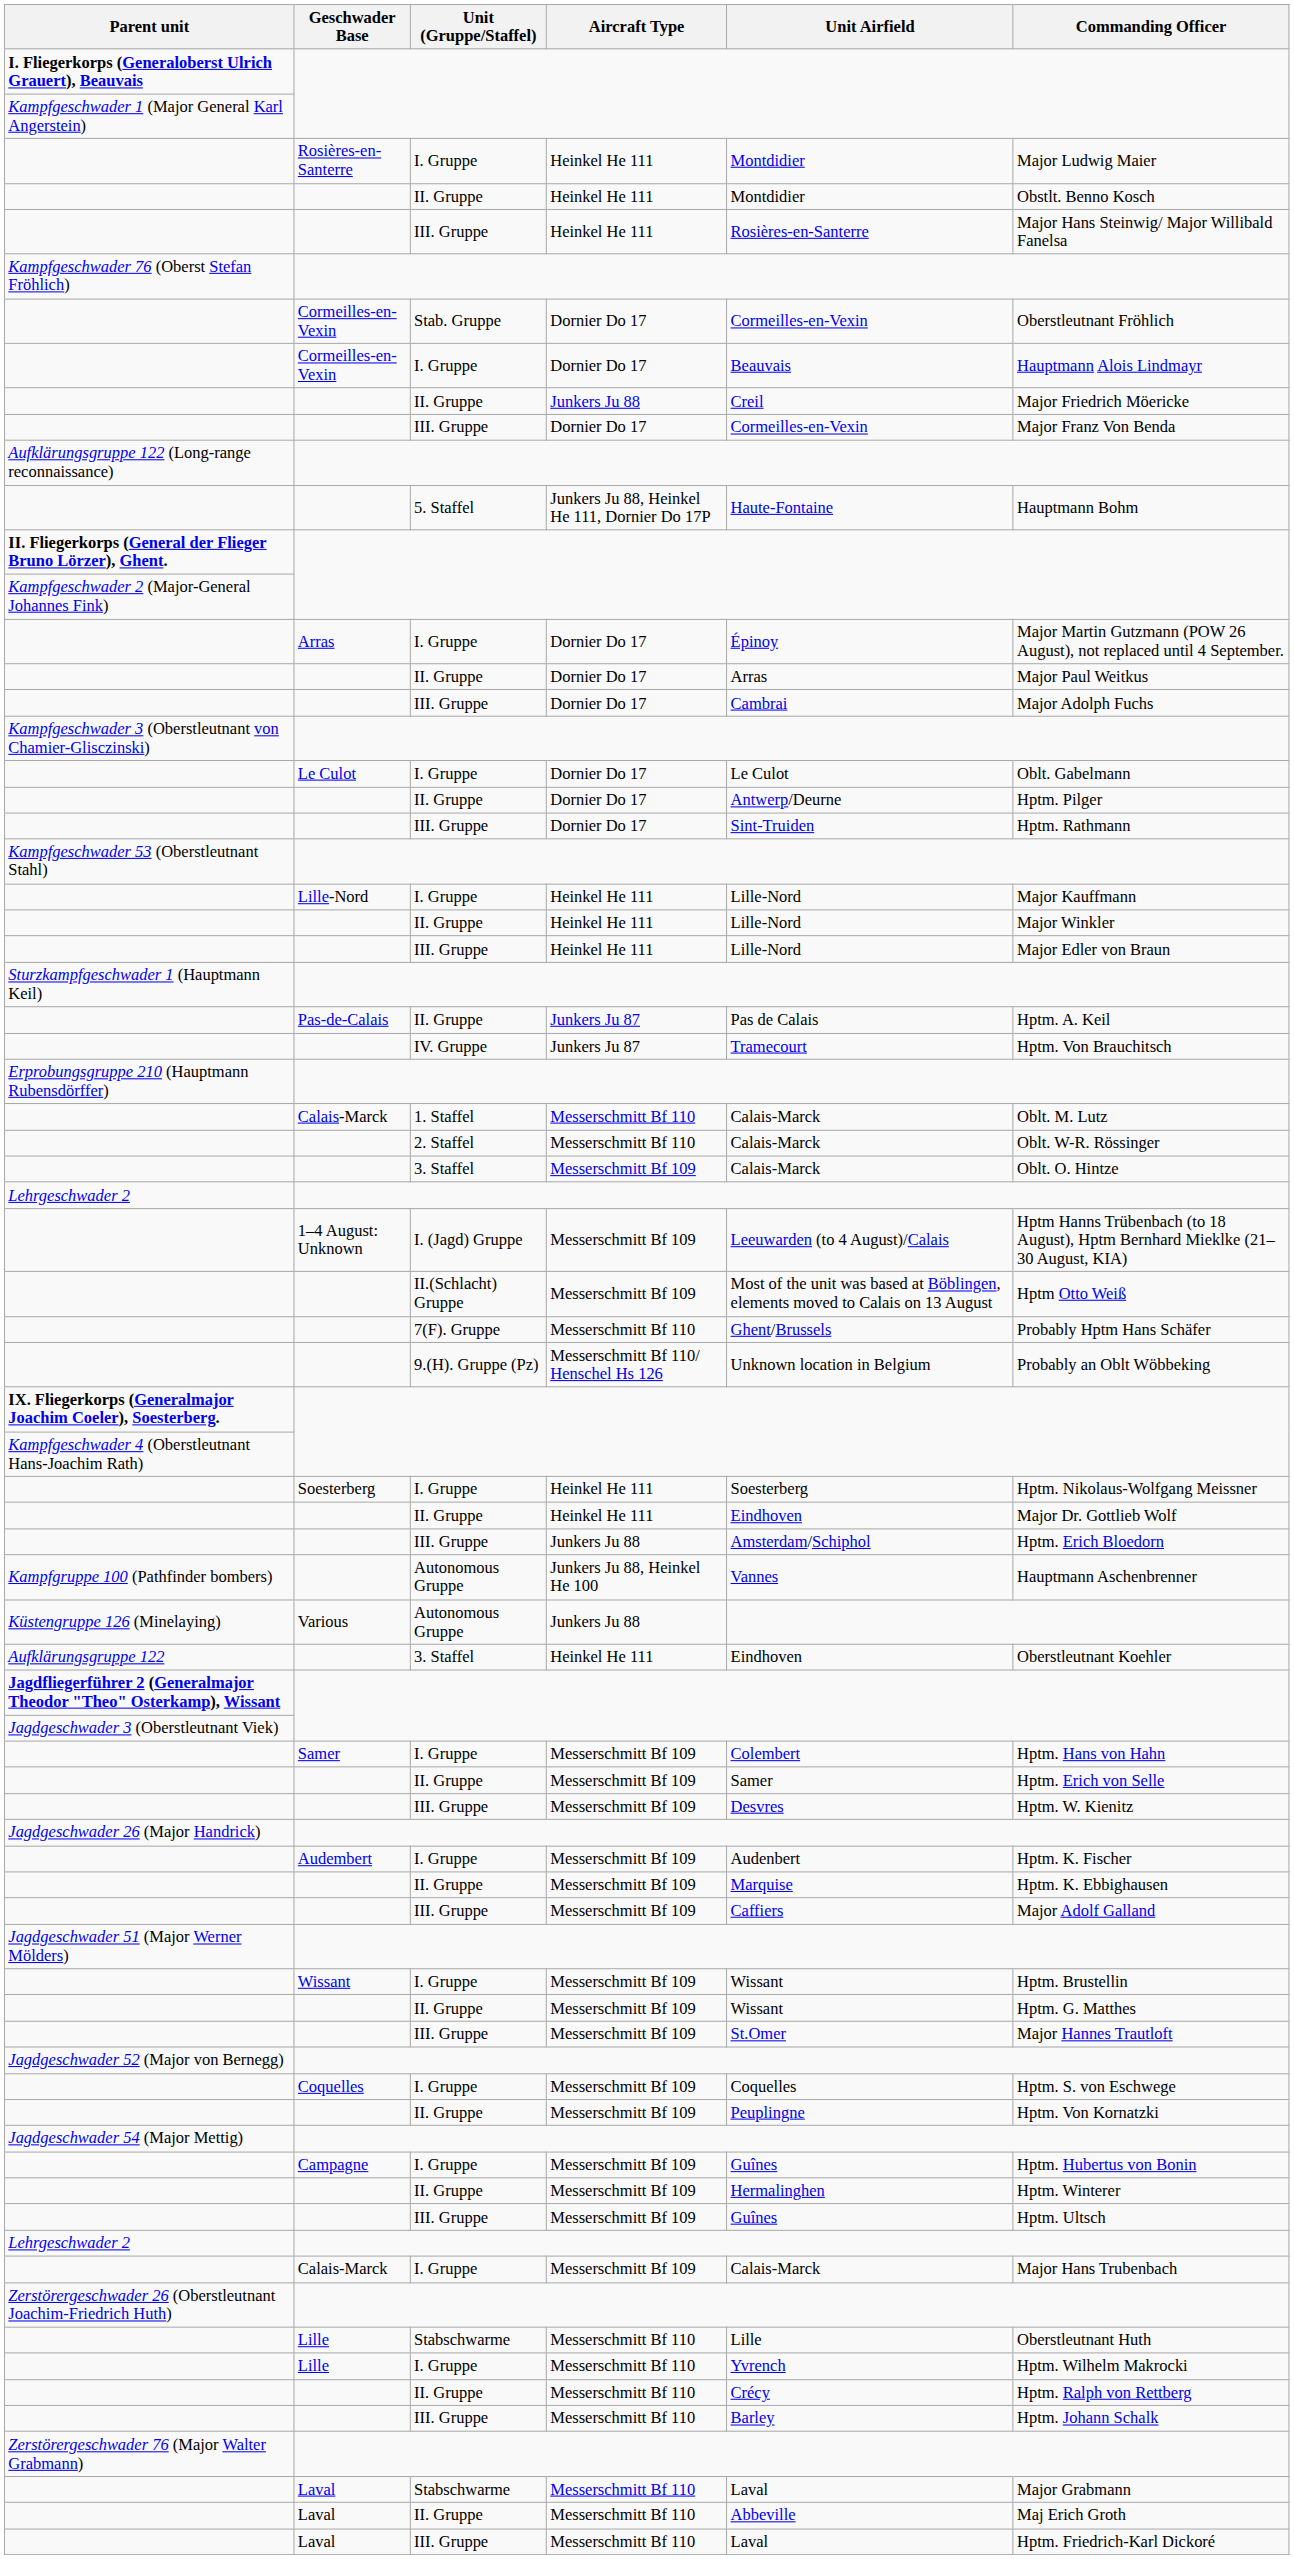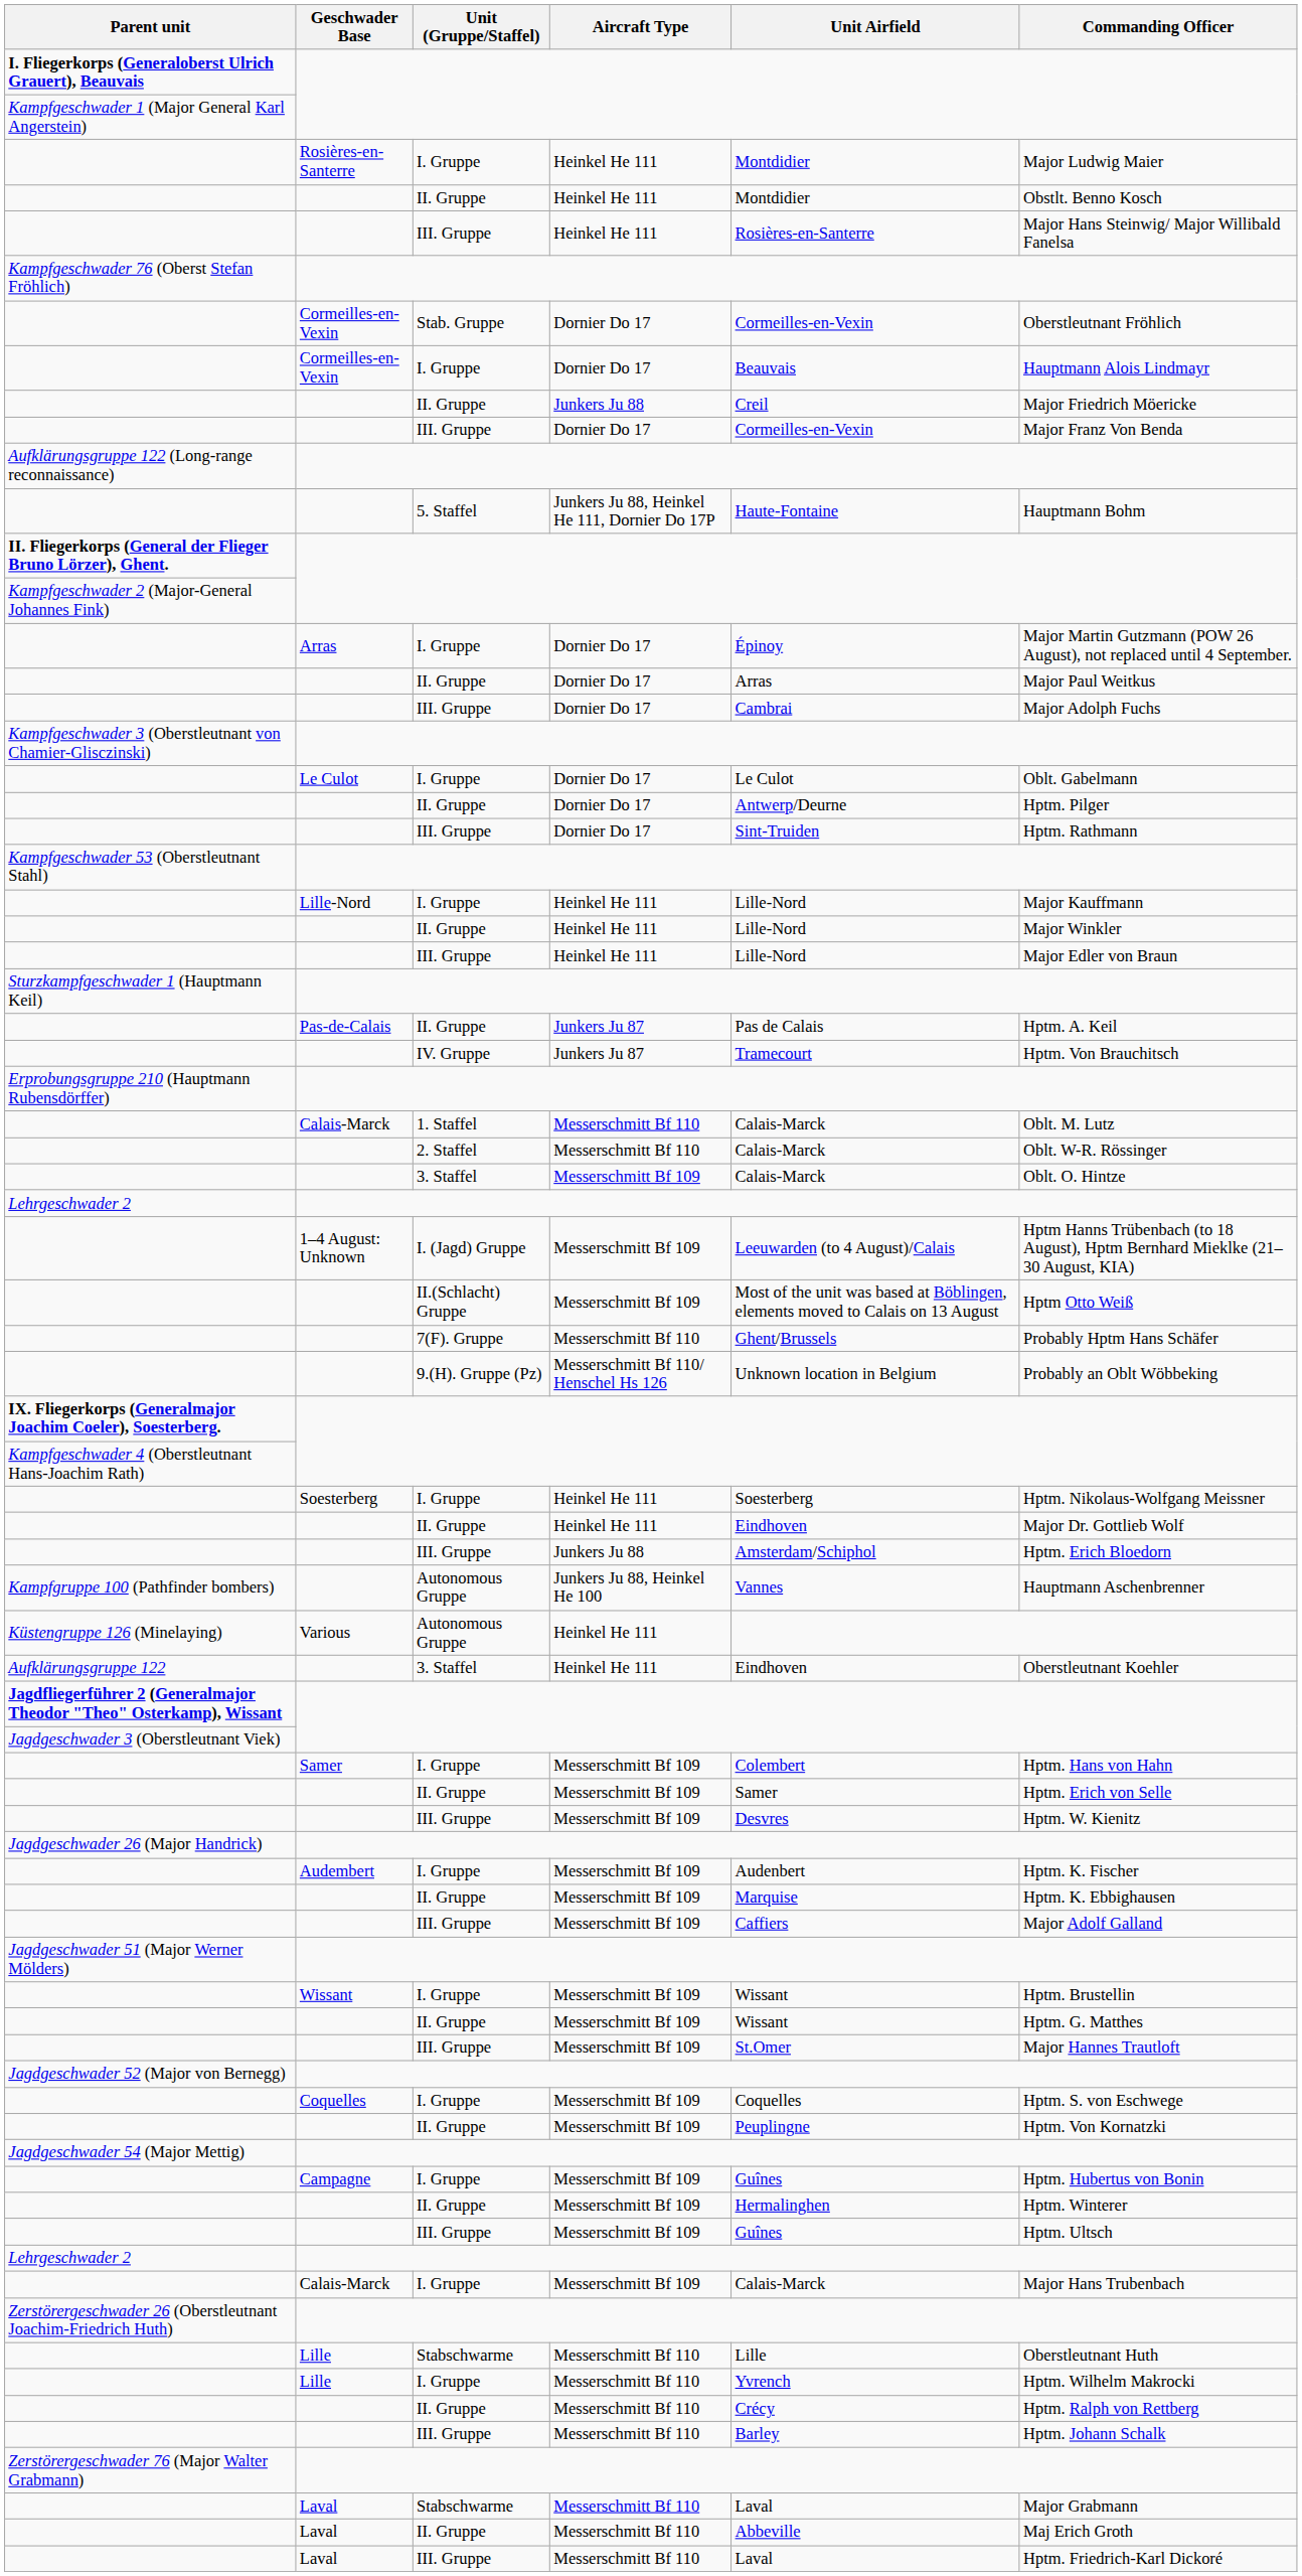Küstengruppe 126 (Minelaying) | Aircraft Type: Junkers Ju 88 -> Heinkel He 111
